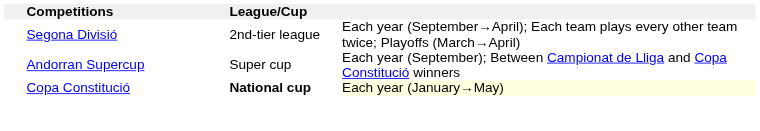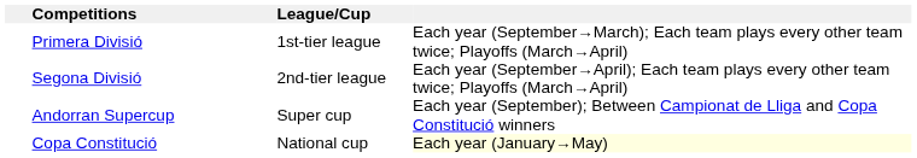+ row: Primera Divisió | 1st-tier league | Each year (September→March); Each team plays every other team twice; Playoffs (March→April)
Copa Constitució | League/Cup: bold -> normal
